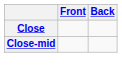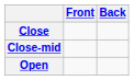+ row: Open
